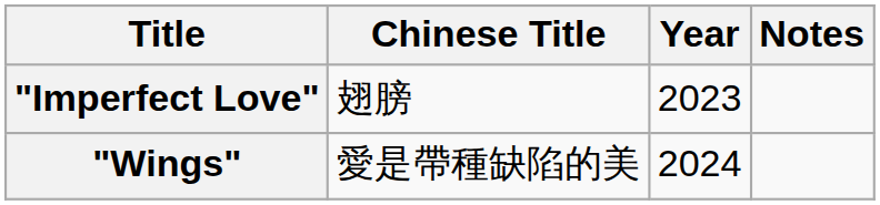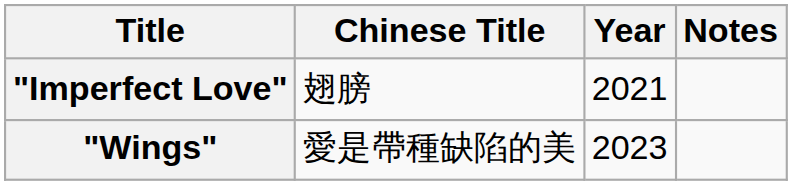"Imperfect Love" | Year: 2023 -> 2021
"Wings" | Year: 2024 -> 2023
